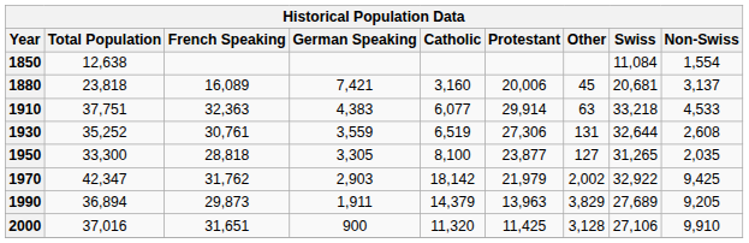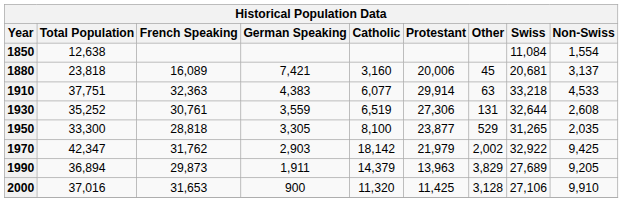1950 | Other: 127 -> 529
2000 | French Speaking: 31,651 -> 31,653
